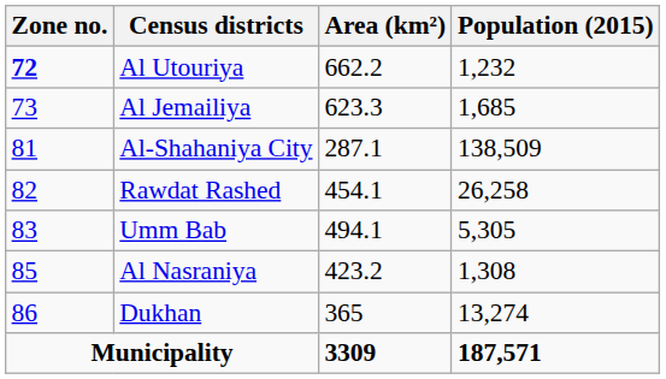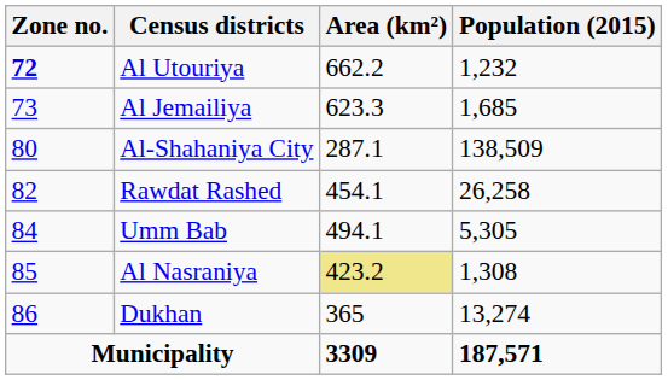Al-Shahaniya City | Zone no.: 81 -> 80
Umm Bab | Zone no.: 83 -> 84
Al Nasraniya | Area (km²): no background -> khaki background
